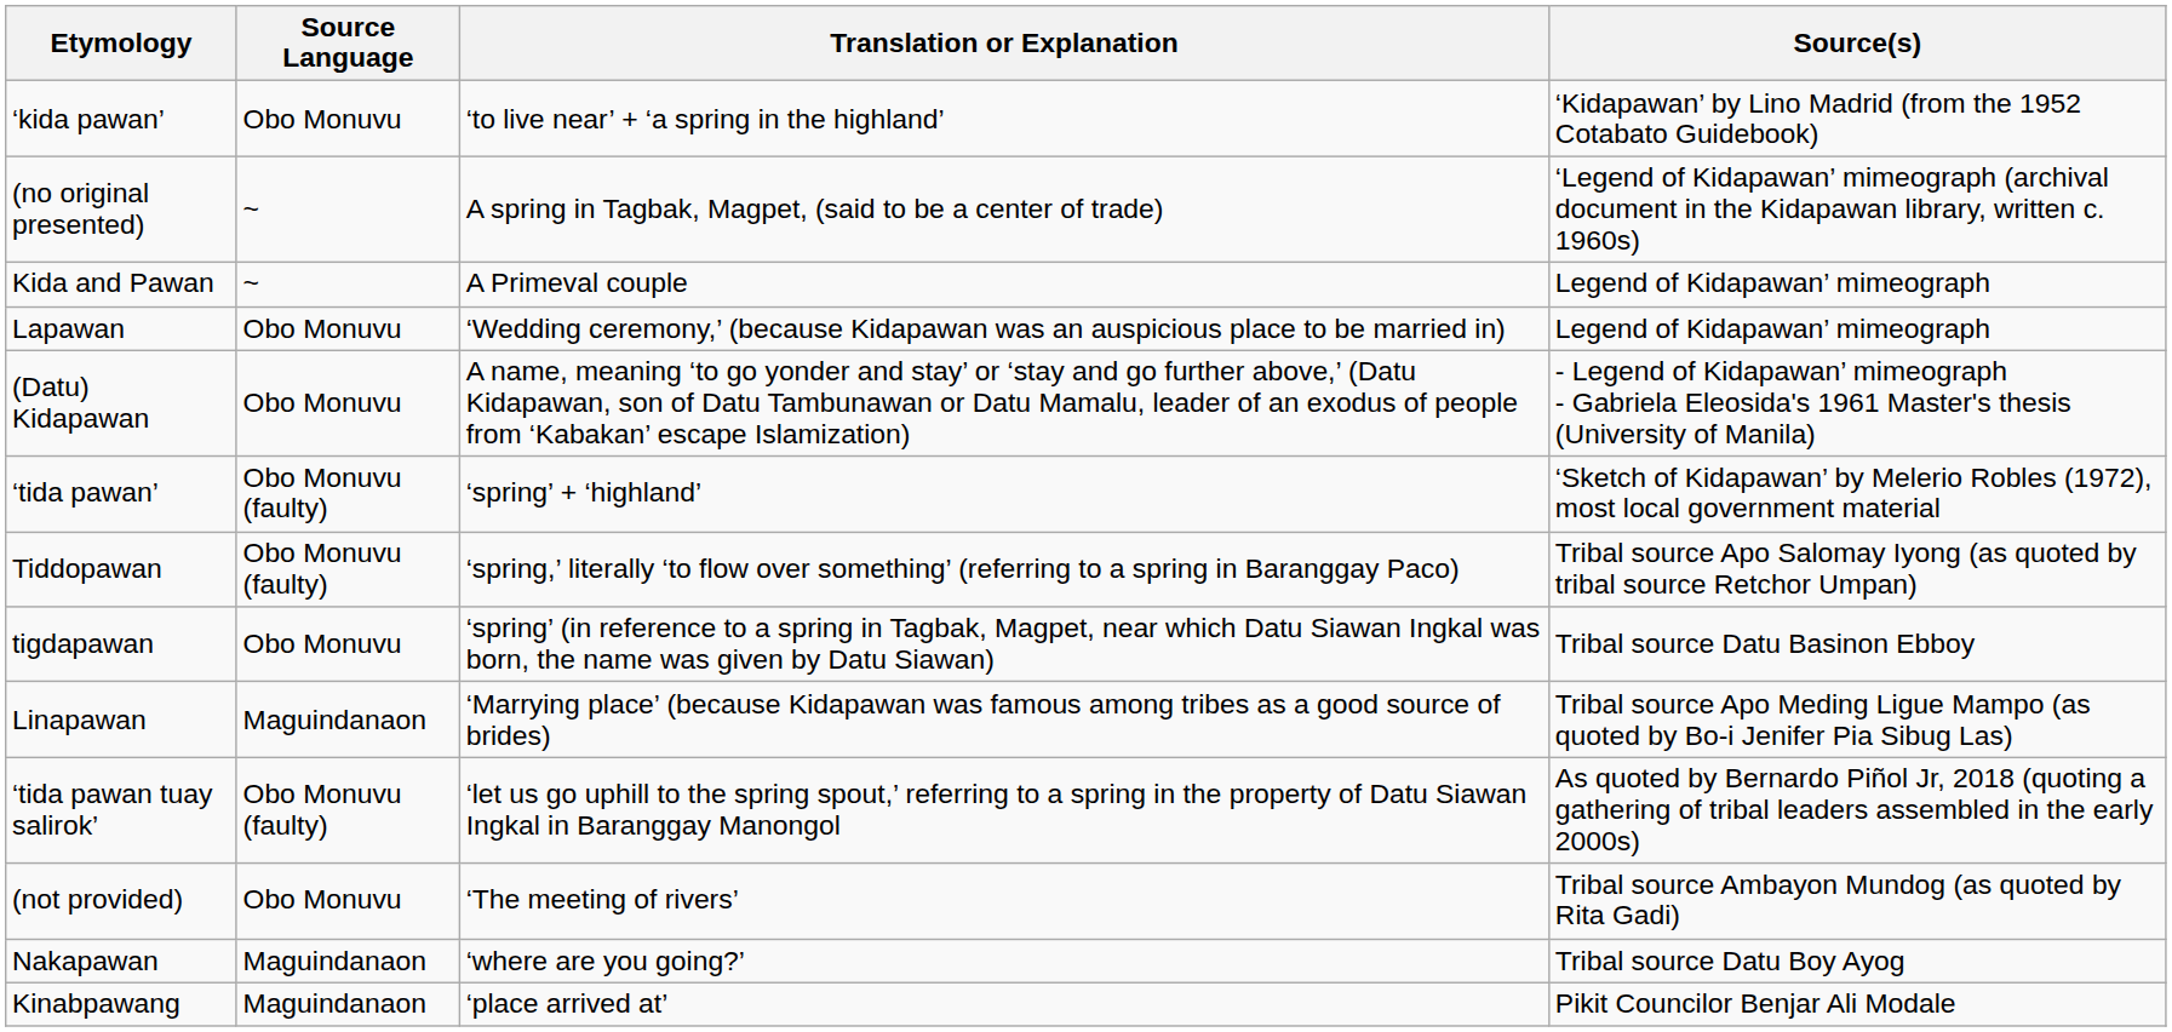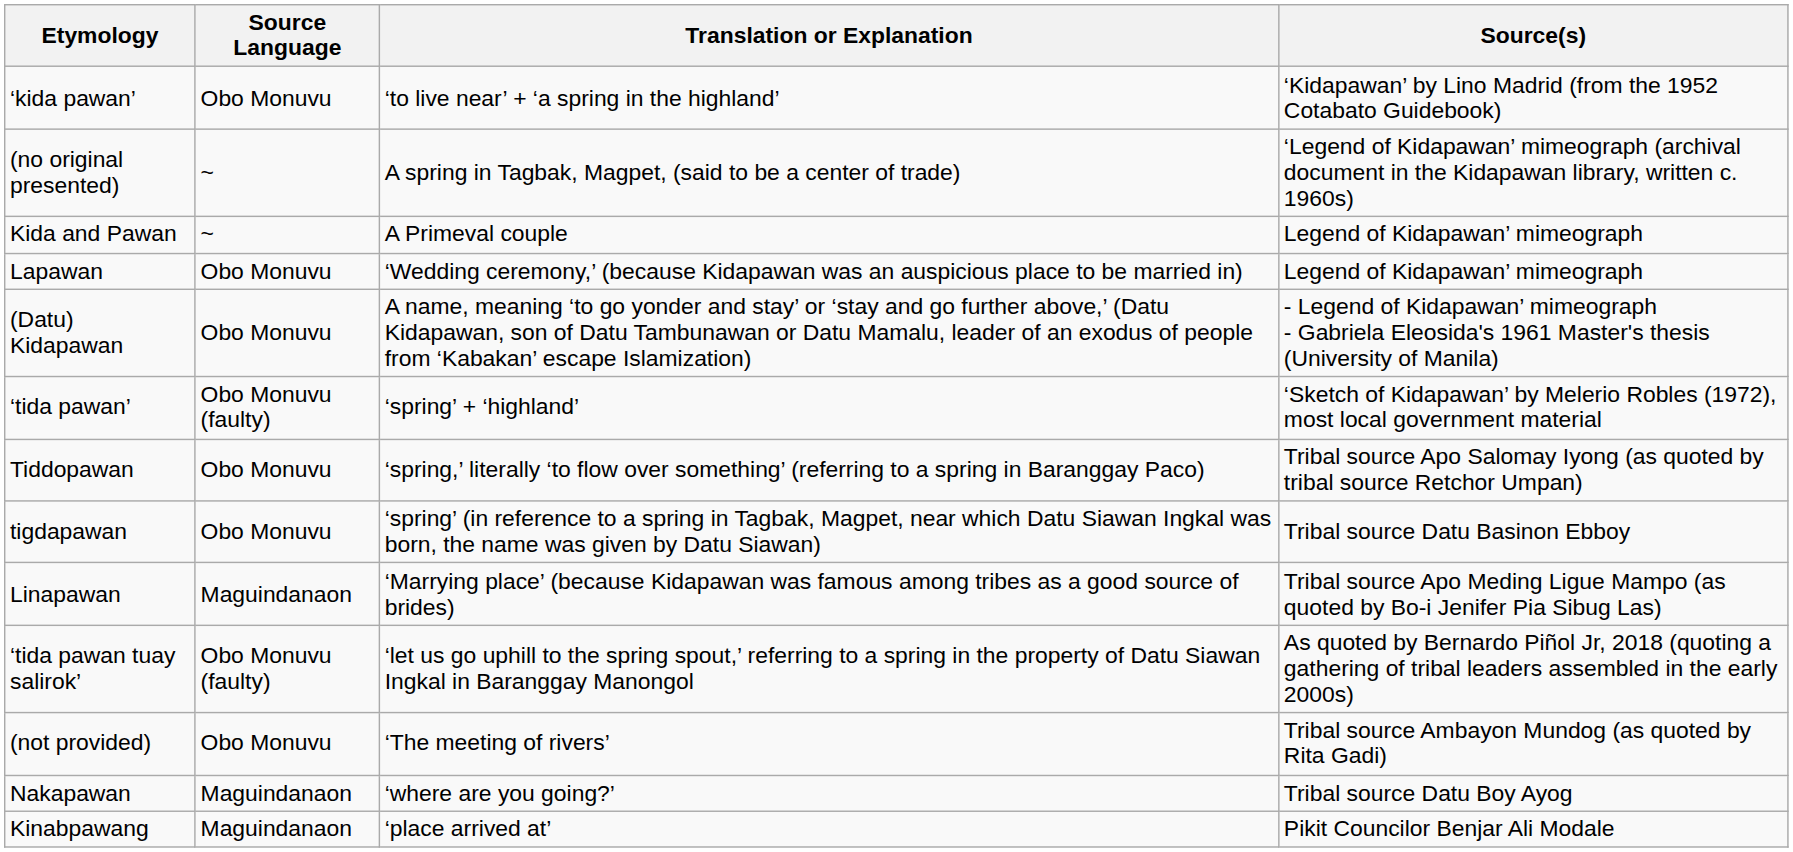Tiddopawan | Source Language: Obo Monuvu (faulty) -> Obo Monuvu
